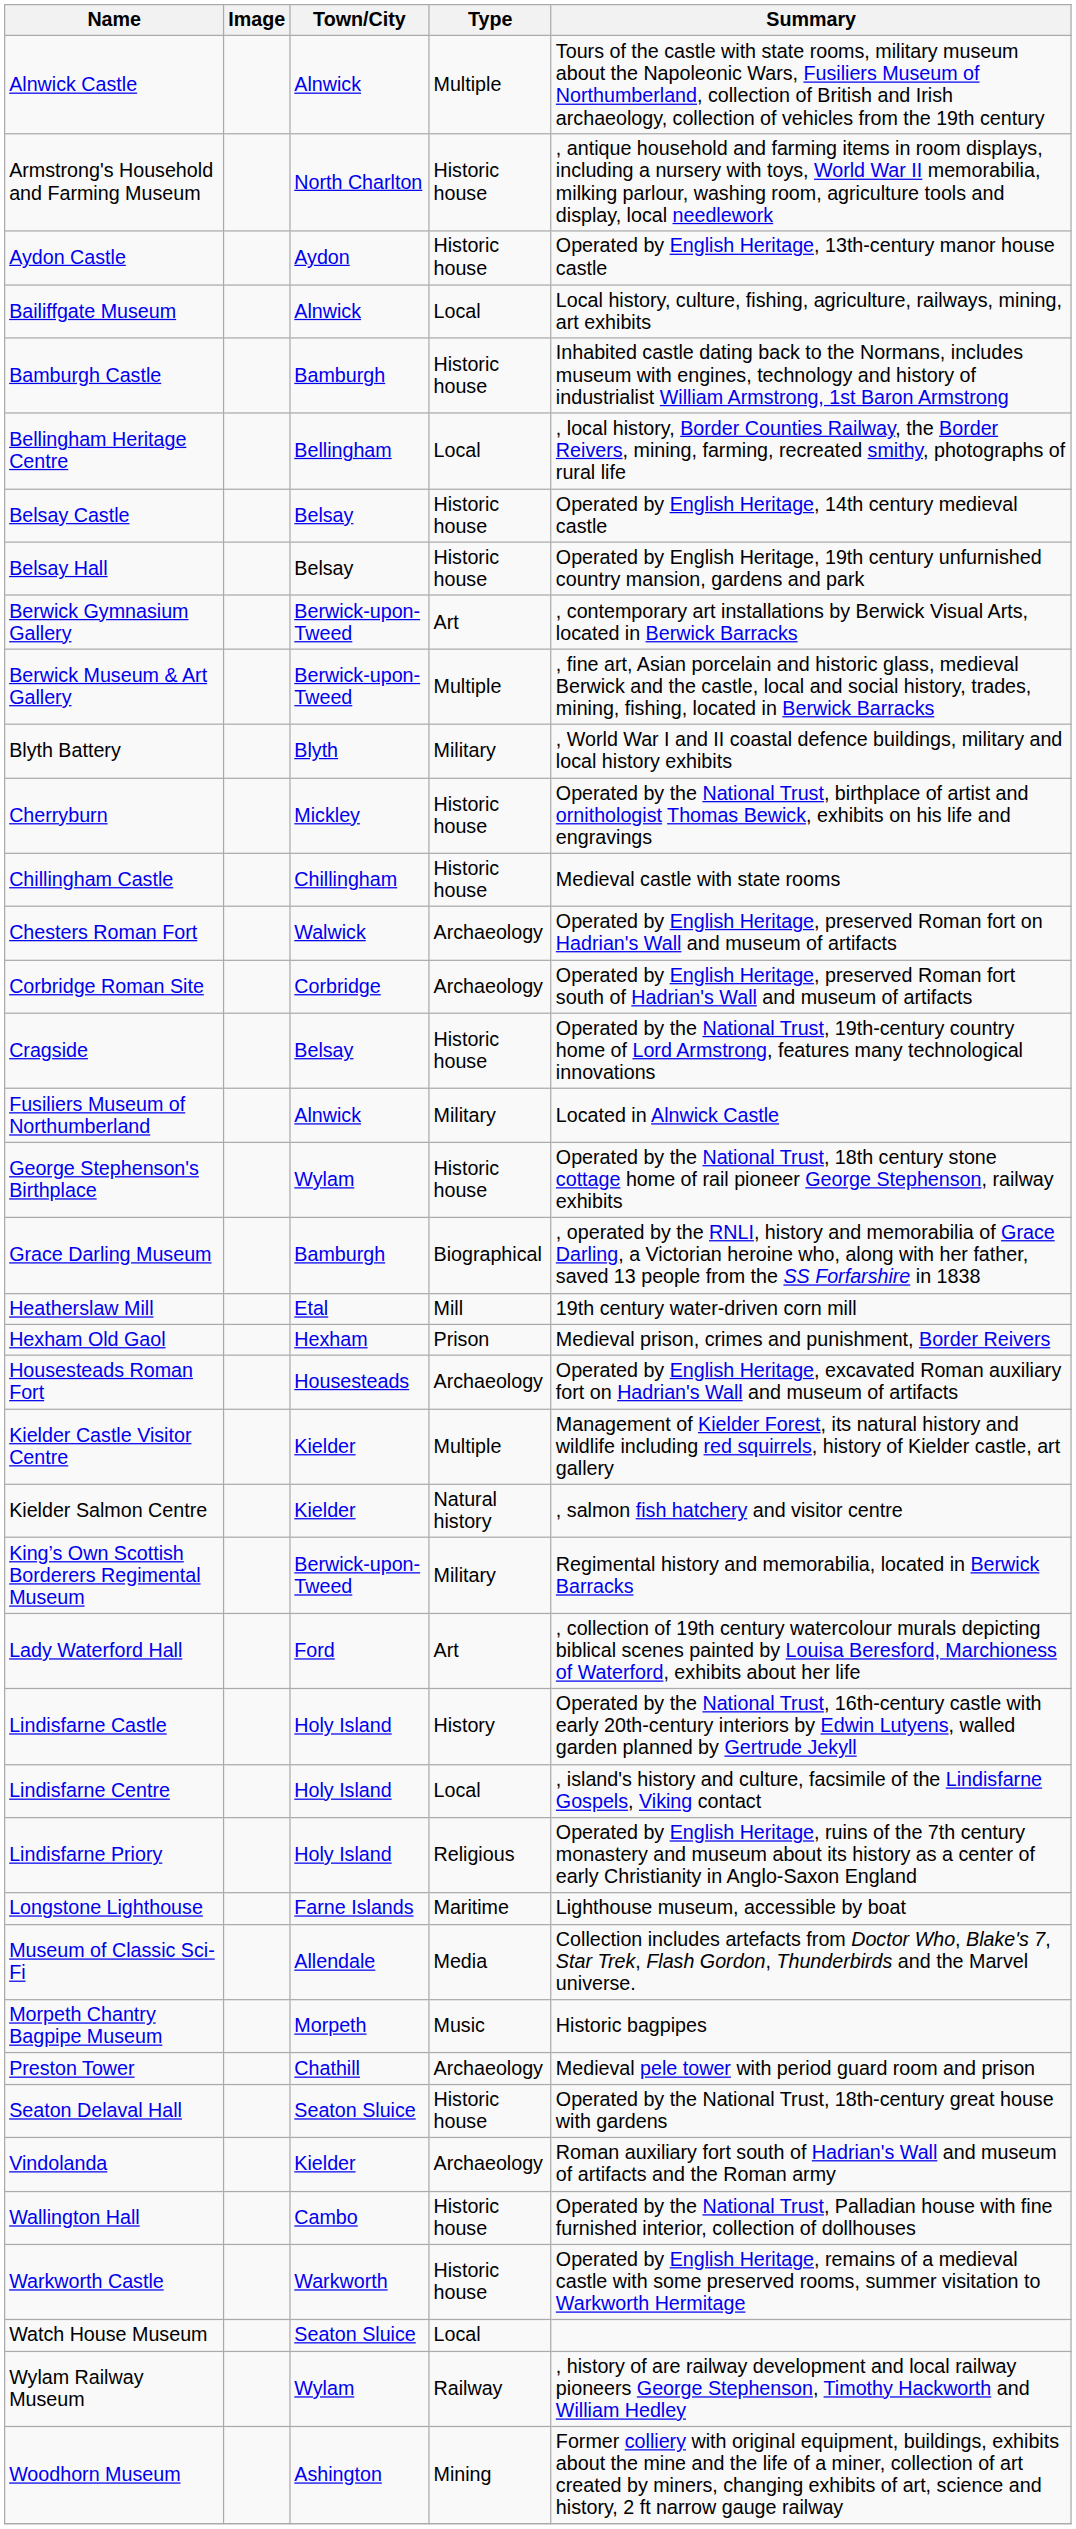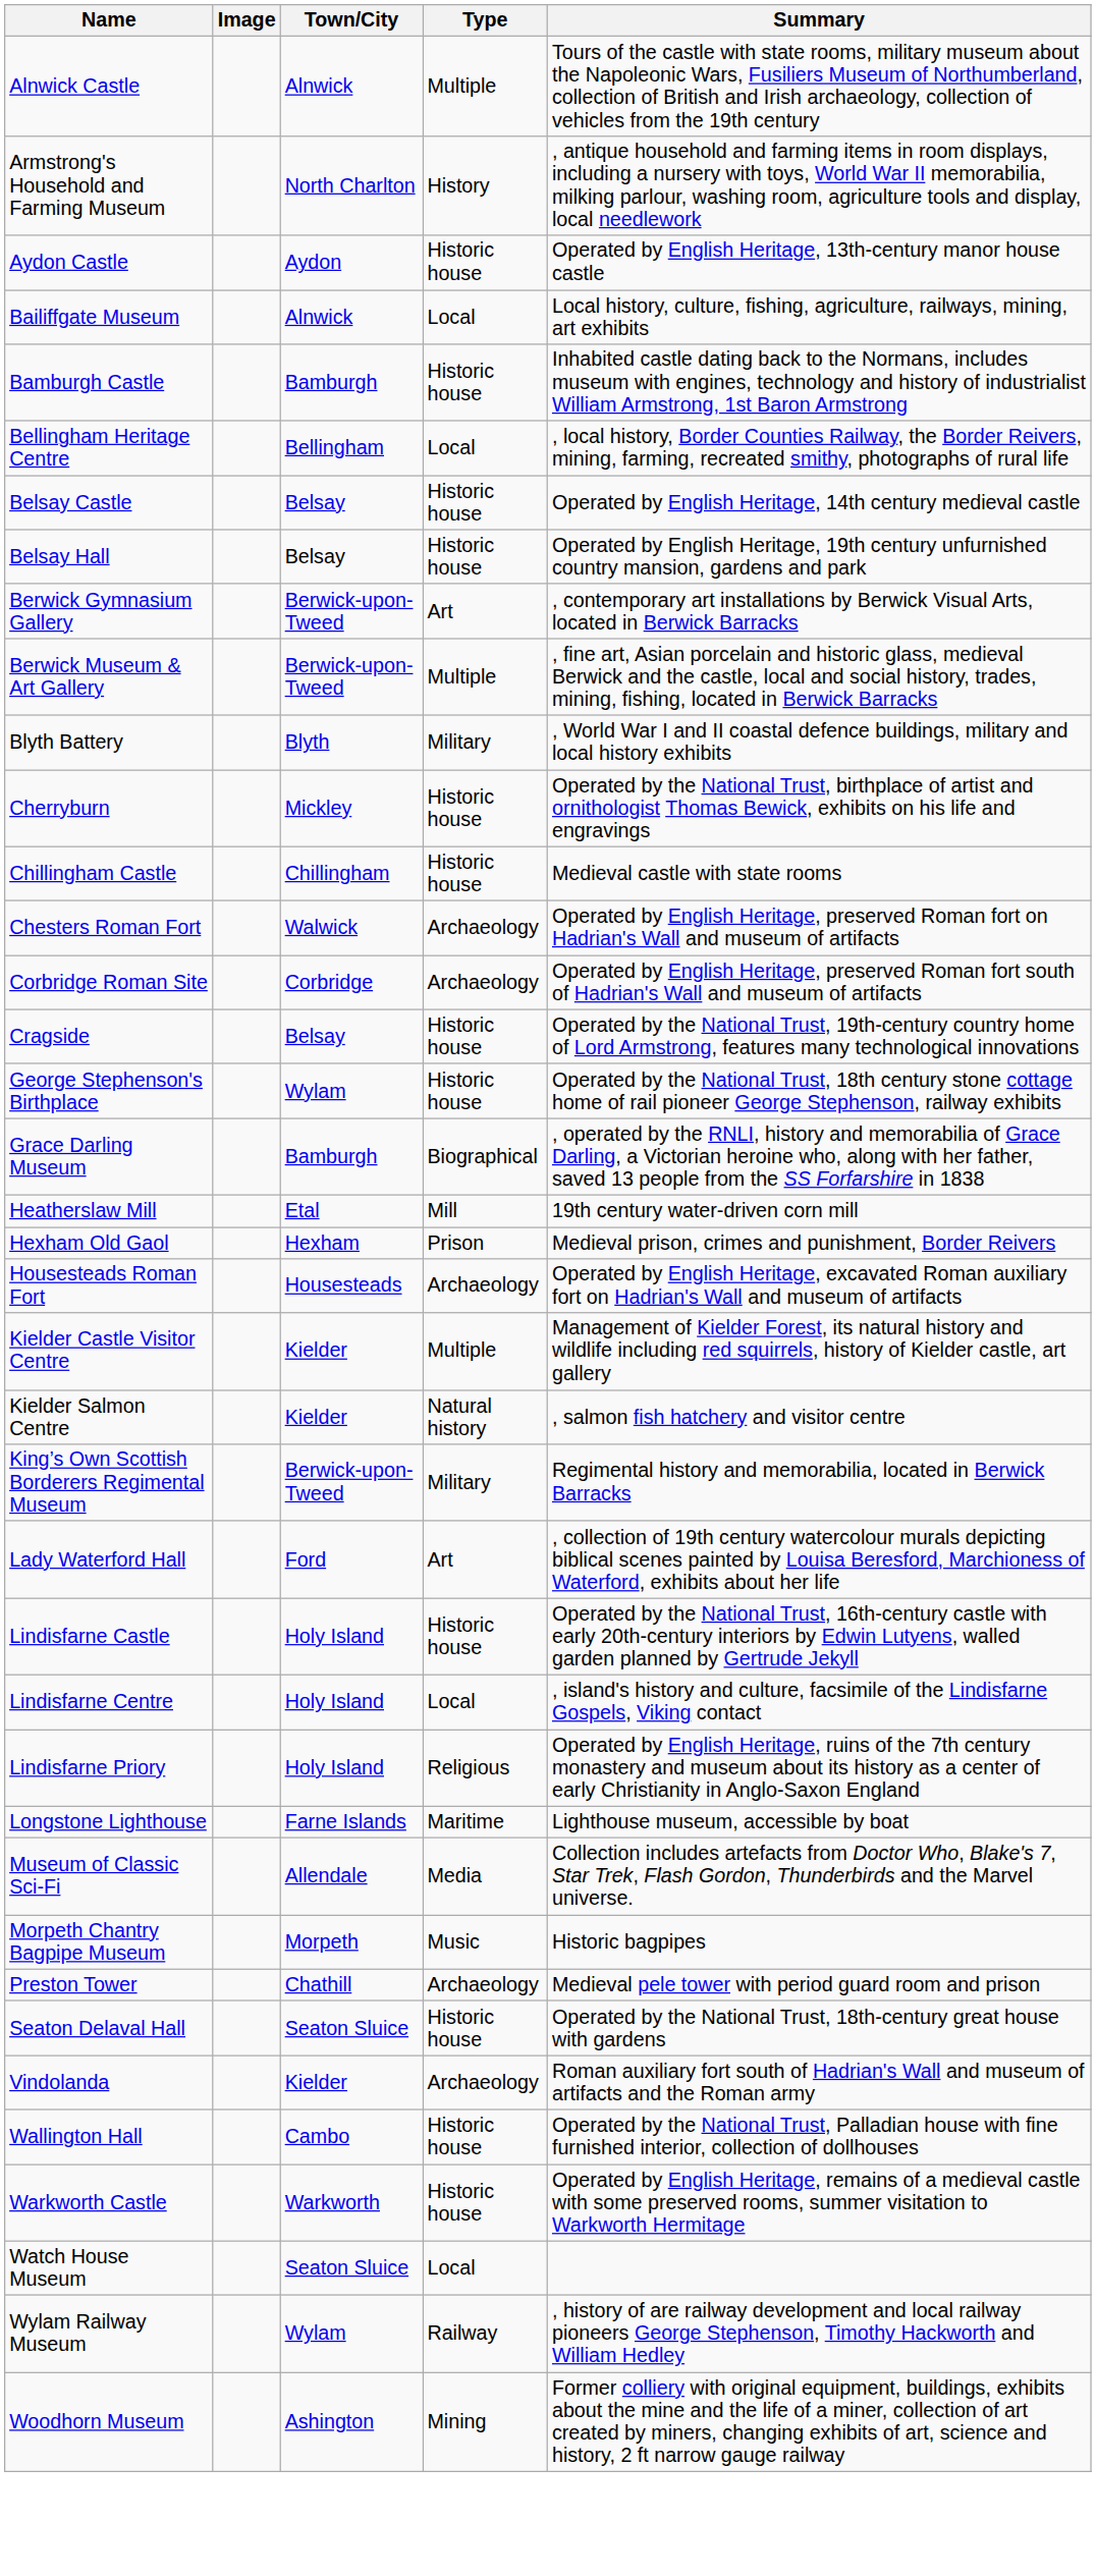Armstrong's Household and Farming Museum | Type: Historic house -> History
- row: Fusiliers Museum of Northumberland | Alnwick | Military | Located in Alnwick Castle
Lindisfarne Castle | Type: History -> Historic house
